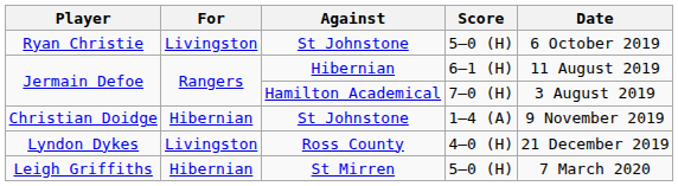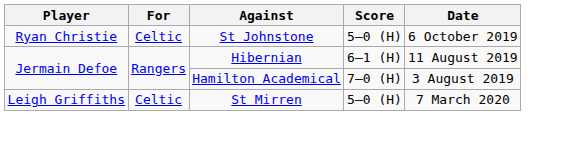Ryan Christie | For: Livingston -> Celtic
- row: Christian Doidge | Hibernian | St Johnstone | 1–4 (A) | 9 November 2019
- row: Lyndon Dykes | Livingston | Ross County | 4–0 (H) | 21 December 2019
Leigh Griffiths | For: Hibernian -> Celtic
